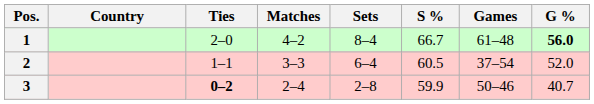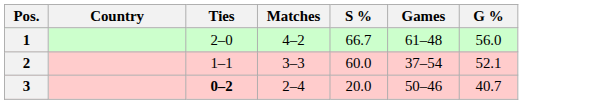- column: Sets | 8–4 | 6–4 | 2–8
1 | G %: bold -> normal
2 | S %: 60.5 -> 60.0
2 | G %: 52.0 -> 52.1
3 | S %: 59.9 -> 20.0
